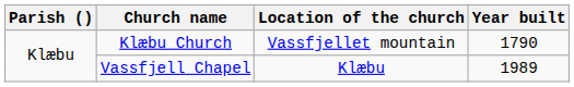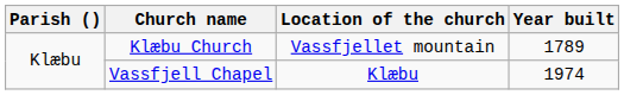Klæbu Church | Year built: 1790 -> 1789
Vassfjell Chapel | Year built: 1989 -> 1974
